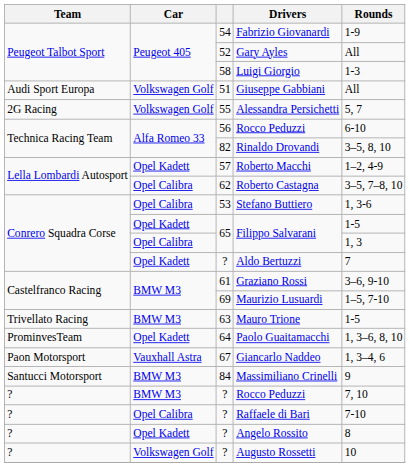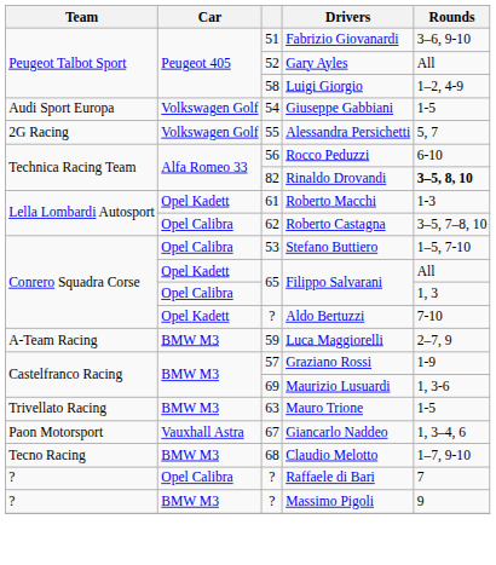Fabrizio Giovanardi | column 3: 54 -> 51
Fabrizio Giovanardi | Rounds: 1-9 -> 3–6, 9-10
Luigi Giorgio | Rounds: 1-3 -> 1–2, 4-9
Giuseppe Gabbiani | column 3: 51 -> 54
Giuseppe Gabbiani | Rounds: All -> 1-5
Rinaldo Drovandi | Rounds: normal -> bold
Roberto Macchi | column 3: 57 -> 61
Roberto Macchi | Rounds: 1–2, 4-9 -> 1-3
Stefano Buttiero | Rounds: 1, 3-6 -> 1–5, 7-10
Opel Kadett / Filippo Salvarani | Rounds: 1-5 -> All
Aldo Bertuzzi | Rounds: 7 -> 7-10
+ row: A-Team Racing | BMW M3 | 59 | Luca Maggiorelli | 2–7, 9
Graziano Rossi | column 3: 61 -> 57
Graziano Rossi | Rounds: 3–6, 9-10 -> 1-9
Maurizio Lusuardi | Rounds: 1–5, 7-10 -> 1, 3-6
- row: ProminvesTeam | Opel Kadett | 64 | Paolo Guaitamacchi | 1, 3–6, 8, 10
+ row: Tecno Racing | BMW M3 | 68 | Claudio Melotto | 1–7, 9-10
- row: Santucci Motorsport | BMW M3 | 84 | Massimiliano Crinelli | 9
- row: ? | BMW M3 | ? | Rocco Peduzzi | 7, 10
Raffaele di Bari | Rounds: 7-10 -> 7
- row: ? | Opel Kadett | ? | Angelo Rossito | 8
+ row: ? | BMW M3 | ? | Massimo Pigoli | 9
- row: ? | Volkswagen Golf | ? | Augusto Rossetti | 10
